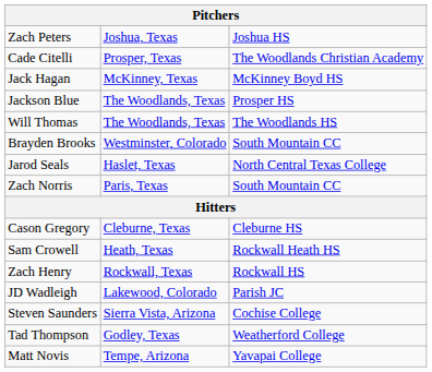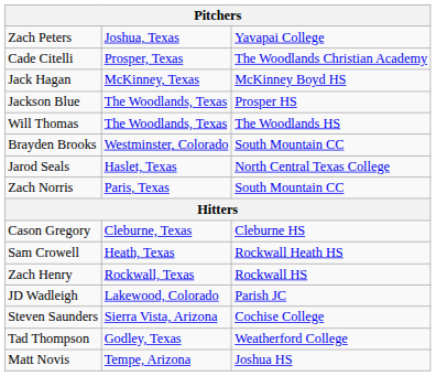Zach Peters | column 3: Joshua HS -> Yavapai College
Matt Novis | column 3: Yavapai College -> Joshua HS
